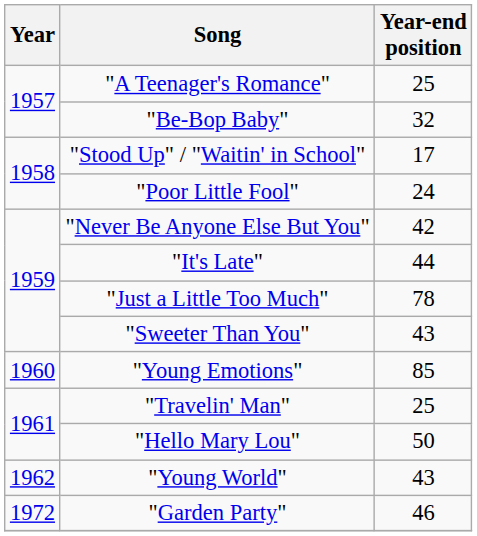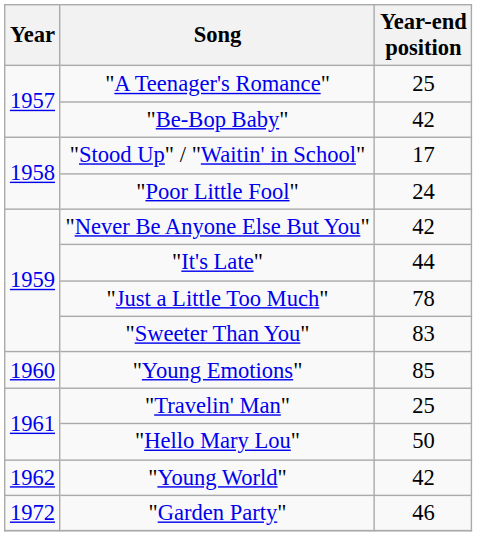"Be-Bop Baby" | Year-end position: 32 -> 42
"Sweeter Than You" | Year-end position: 43 -> 83
"Young World" | Year-end position: 43 -> 42
